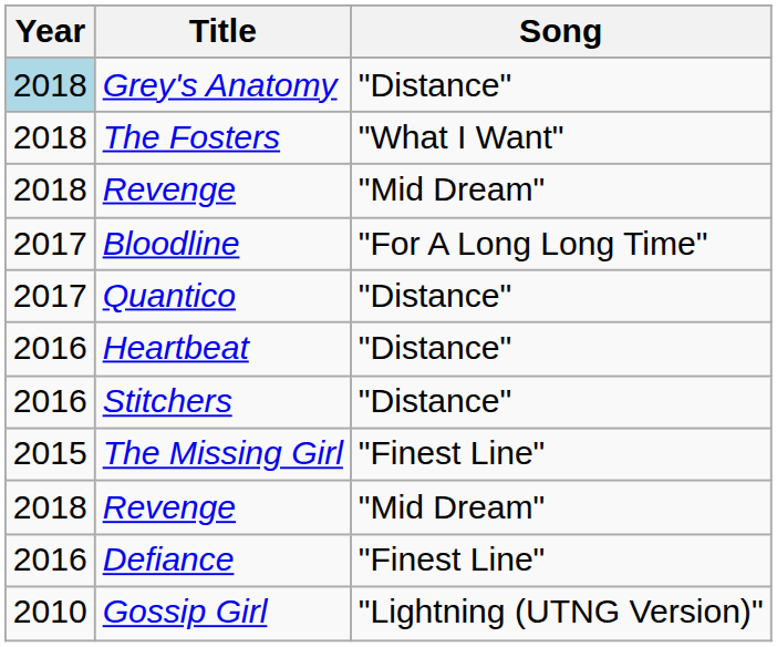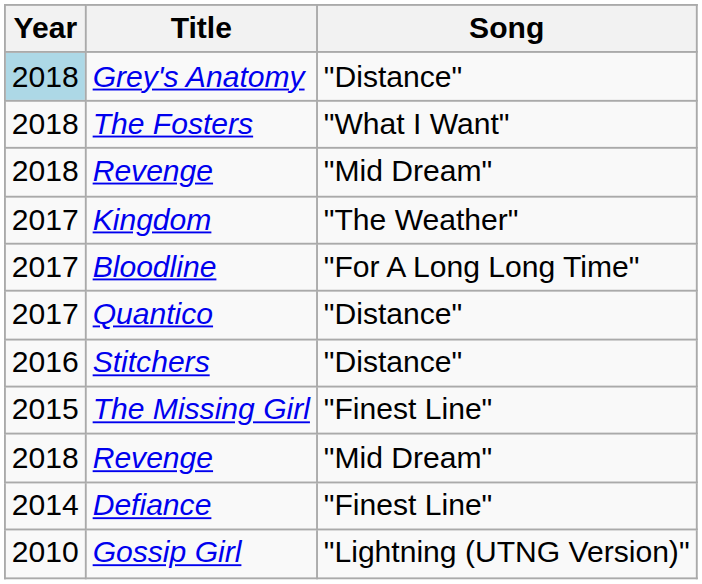+ row: 2017 | Kingdom | "The Weather"
- row: 2016 | Heartbeat | "Distance"
Defiance | Year: 2016 -> 2014
